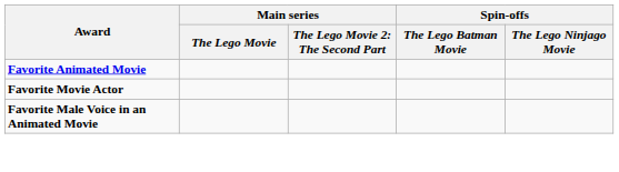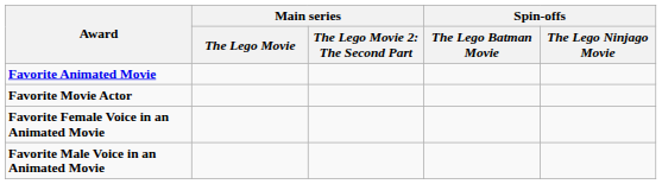+ row: Favorite Female Voice in an Animated Movie
